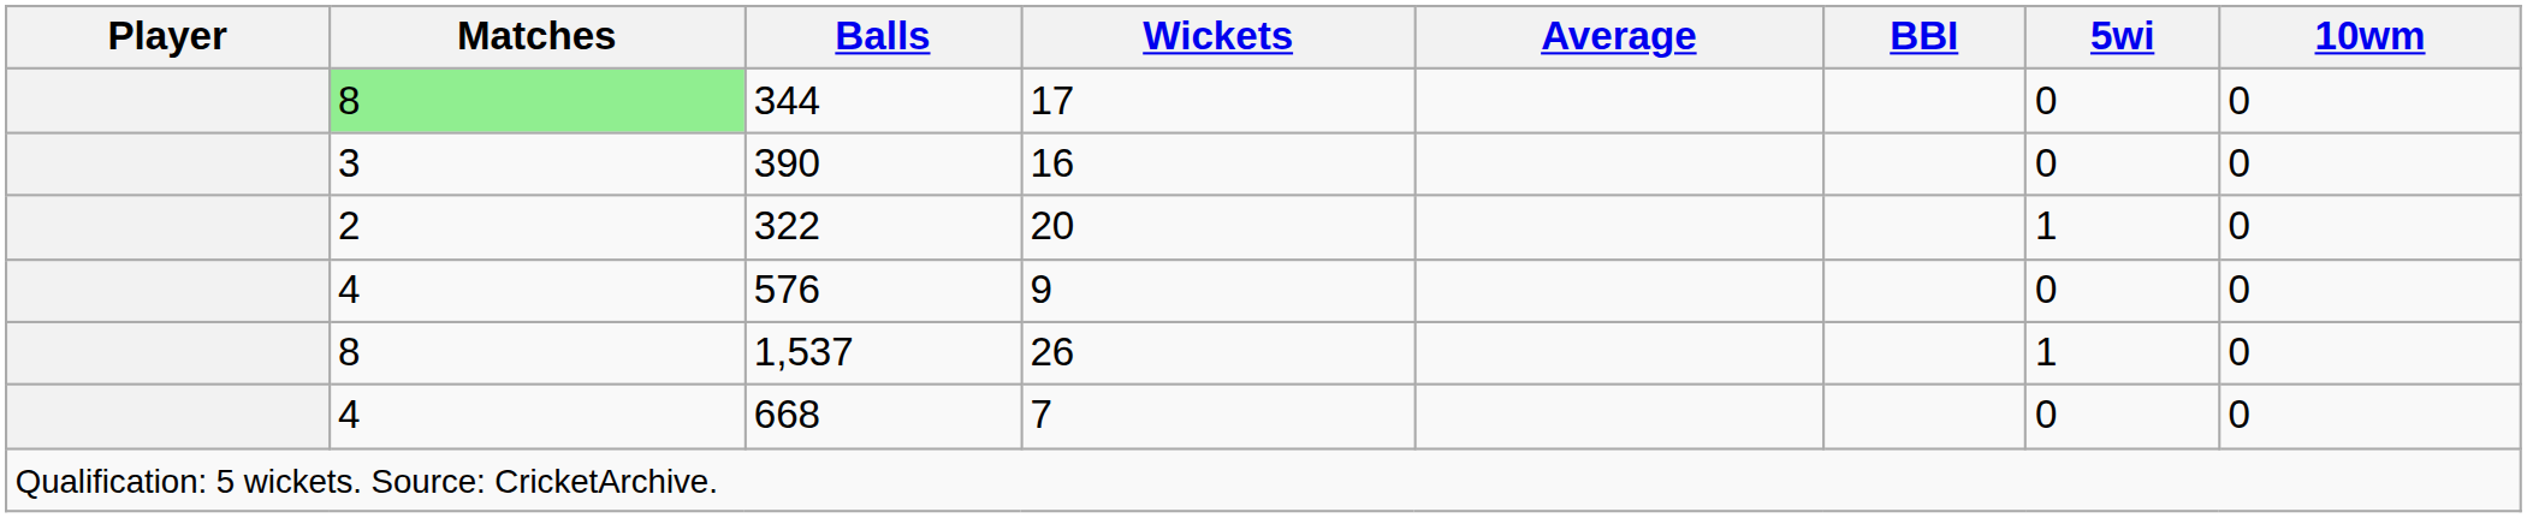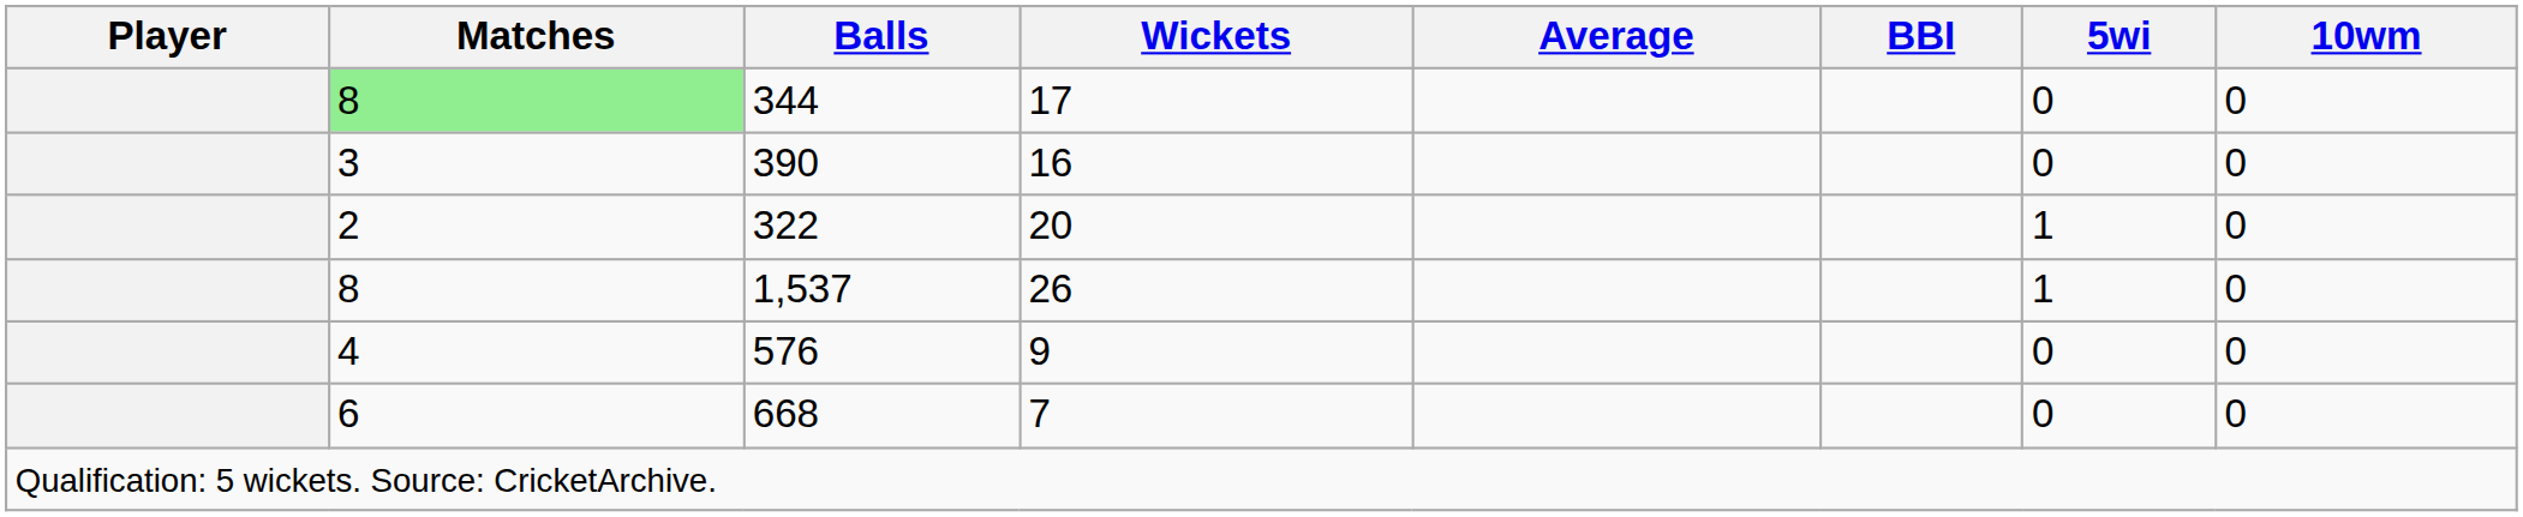rows swapped: 1,537 <-> 576
668 | Matches: 4 -> 6
